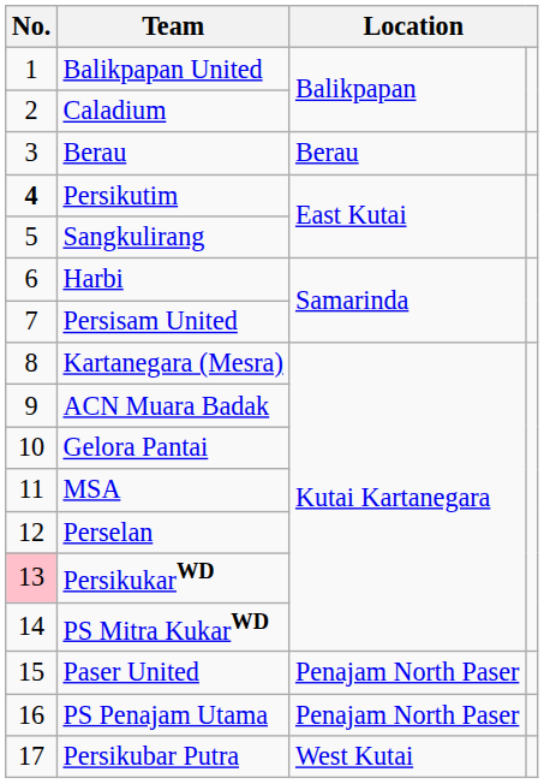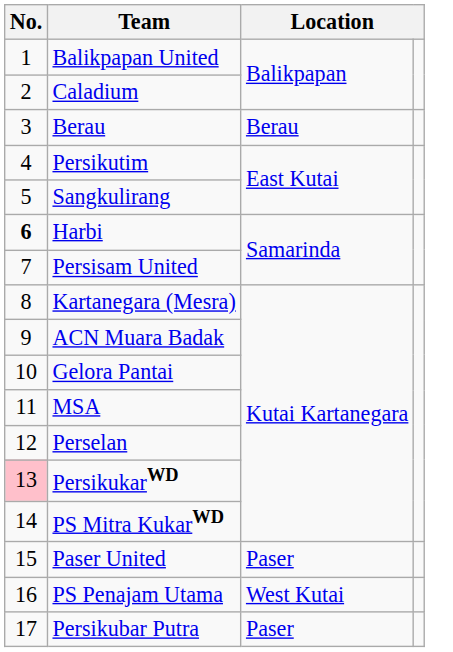Persikutim | No.: bold -> normal
Harbi | No.: normal -> bold
Paser United | column 3: Penajam North Paser -> Paser
PS Penajam Utama | column 3: Penajam North Paser -> West Kutai
Persikubar Putra | column 3: West Kutai -> Paser
